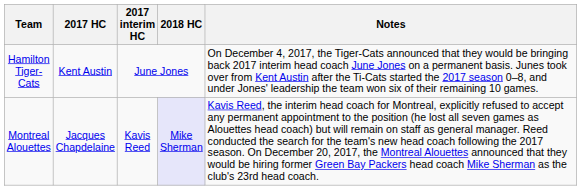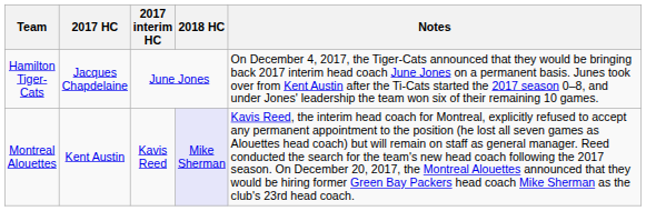Hamilton Tiger-Cats | 2017 HC: Kent Austin -> Jacques Chapdelaine
Montreal Alouettes | 2017 HC: Jacques Chapdelaine -> Kent Austin
